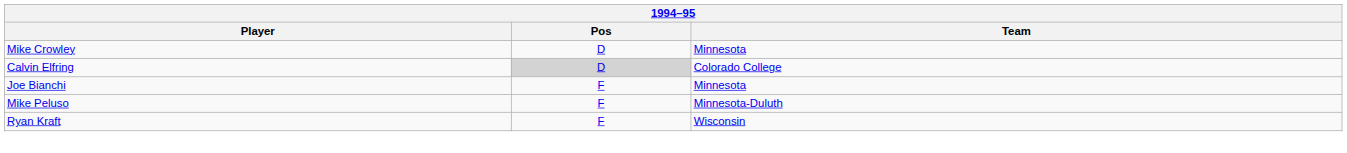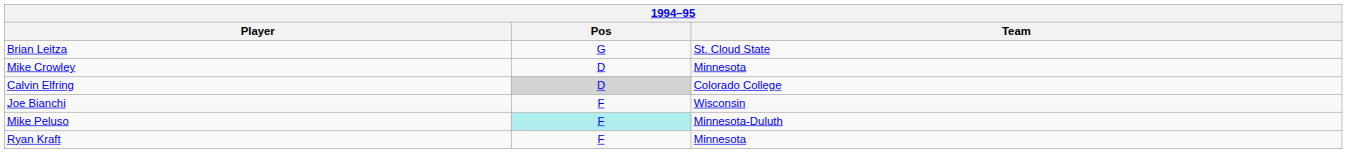+ row: Brian Leitza | G | St. Cloud State
Joe Bianchi | Team: Minnesota -> Wisconsin
Mike Peluso | Pos: no background -> paleturquoise background
Ryan Kraft | Team: Wisconsin -> Minnesota
